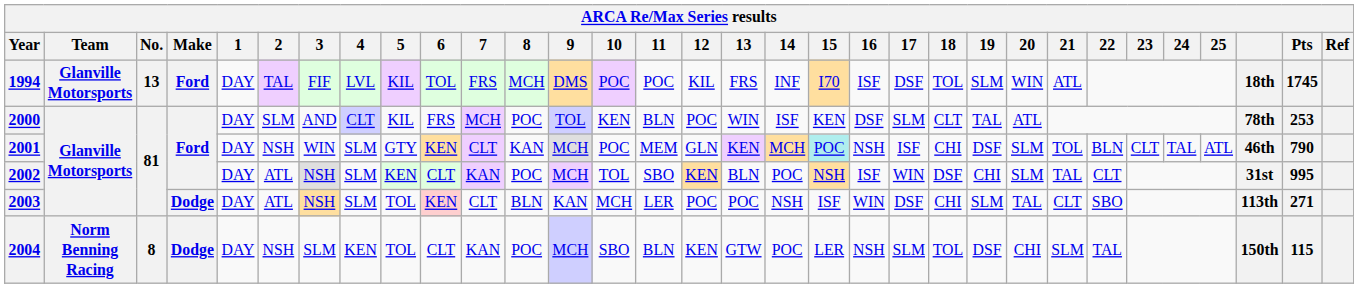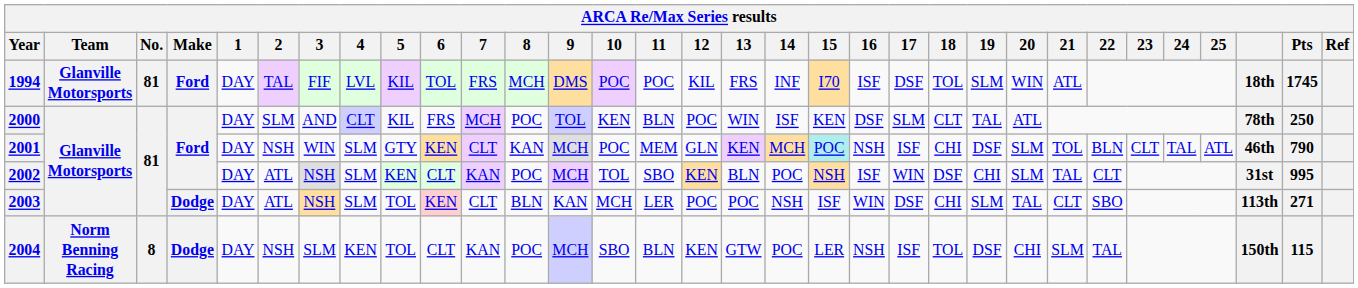1994 | No.: 13 -> 81
2000 | Pts: 253 -> 250
2004 | 17: SLM -> ISF
